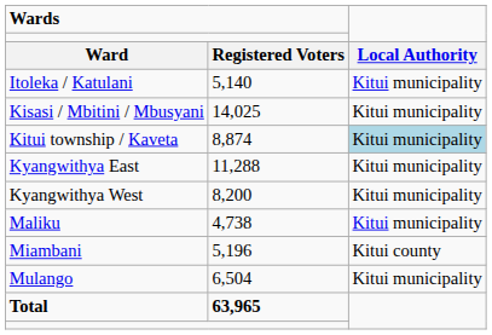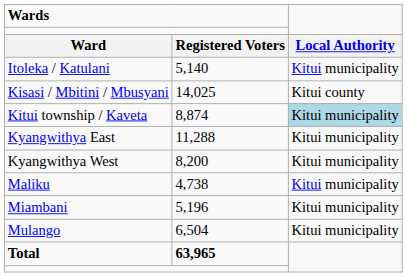Kisasi / Mbitini / Mbusyani | column 3: Kitui municipality -> Kitui county
Miambani | column 3: Kitui county -> Kitui municipality
